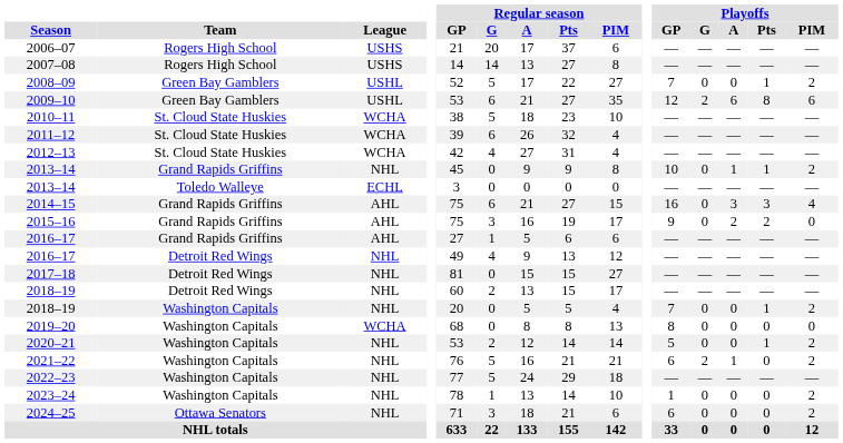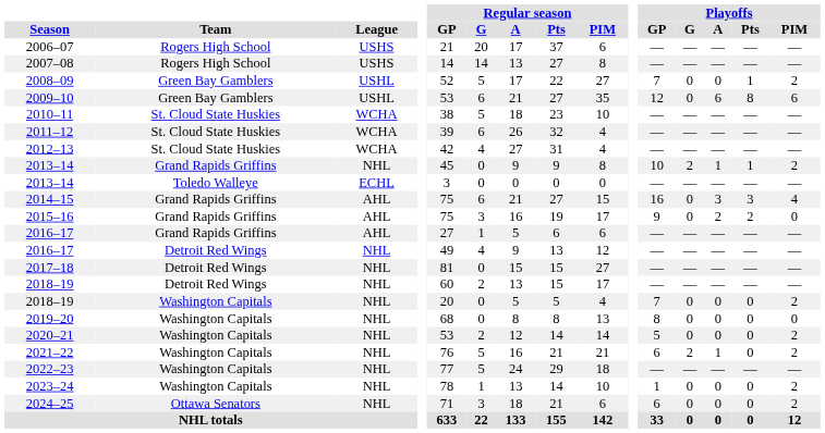2009–10 | Playoffs / G: 2 -> 0
2013–14 / Grand Rapids Griffins | Playoffs / G: 0 -> 2
2018–19 / Washington Capitals | Playoffs / Pts: 1 -> 0
2019–20 | League: WCHA -> NHL
2020–21 | Playoffs / Pts: 1 -> 0
